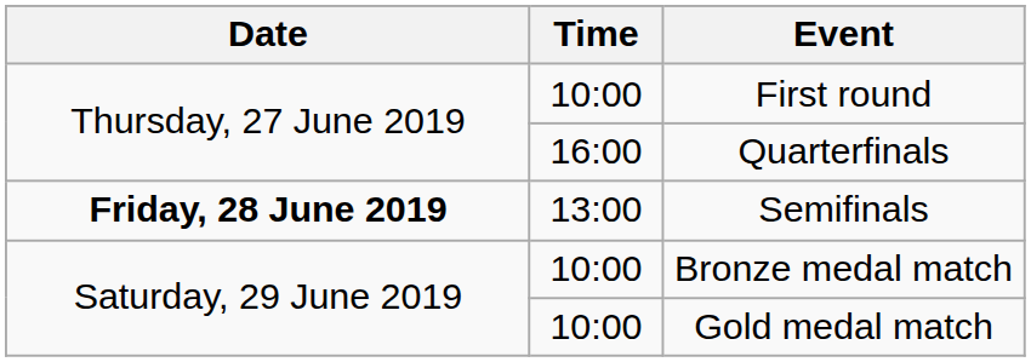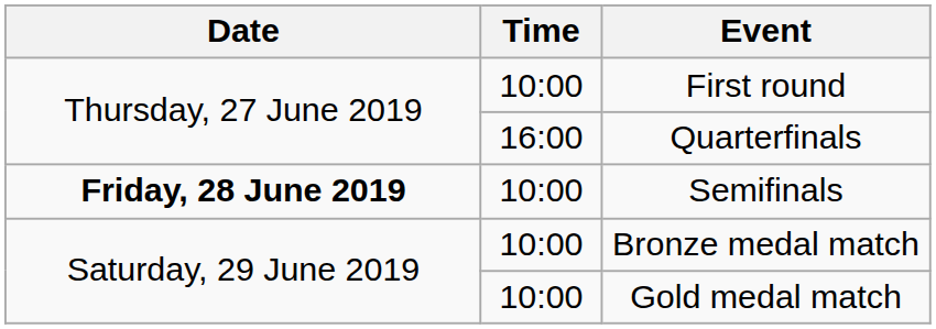Semifinals | Time: 13:00 -> 10:00
